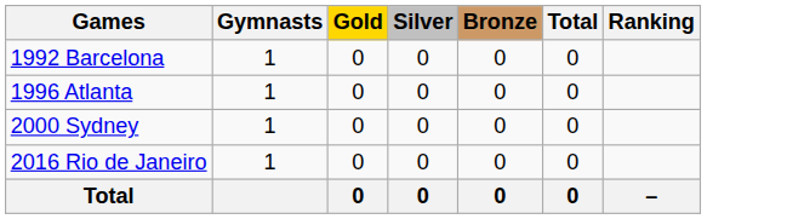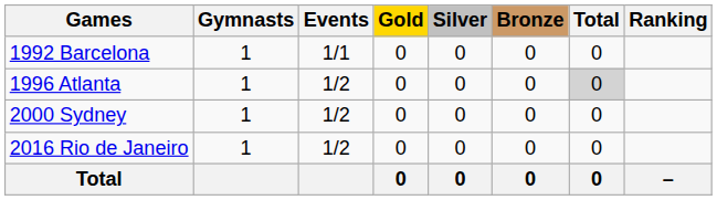+ column: Events | 1/1 | 1/2 | 1/2 | 1/2
1996 Atlanta | Total: no background -> lightgrey background
